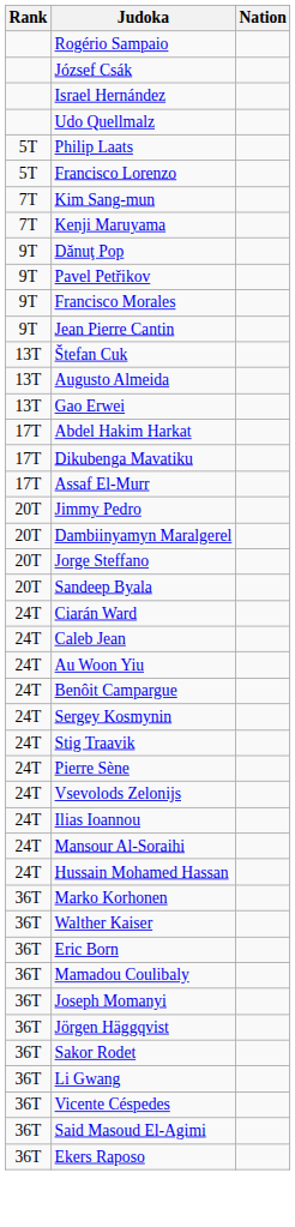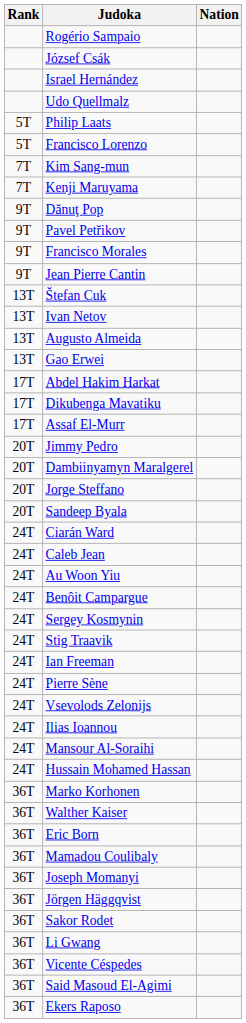+ row: 13T | Ivan Netov
+ row: 24T | Ian Freeman
